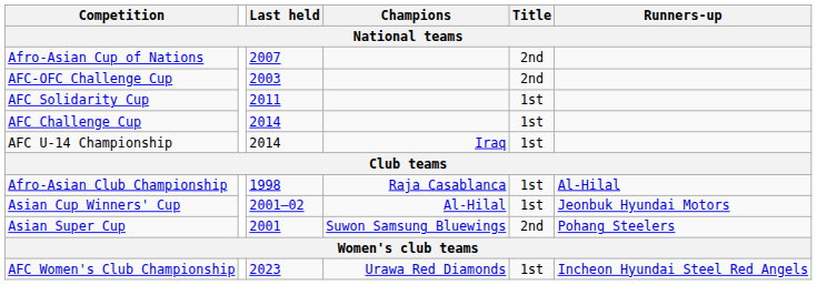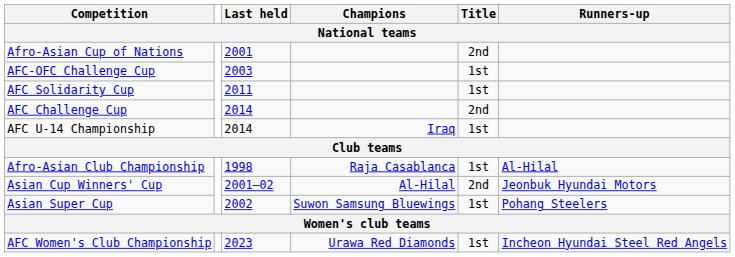Afro-Asian Cup of Nations | Last held: 2007 -> 2001
AFC-OFC Challenge Cup | Title: 2nd -> 1st
AFC Challenge Cup | Title: 1st -> 2nd
Asian Cup Winners' Cup | Title: 1st -> 2nd
Asian Super Cup | Last held: 2001 -> 2002
Asian Super Cup | Title: 2nd -> 1st
